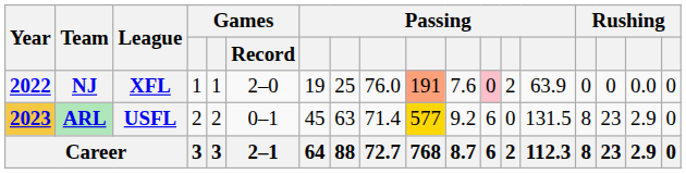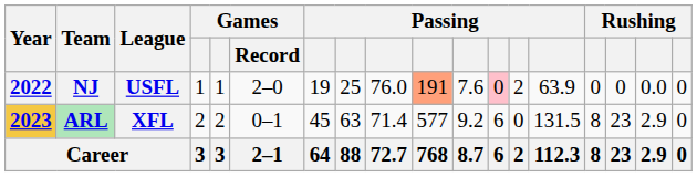NJ | League: XFL -> USFL
ARL | League: USFL -> XFL
ARL | column 10: gold background -> no background
